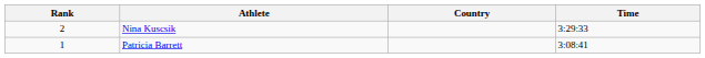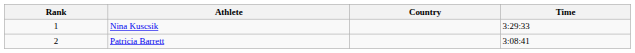Nina Kuscsik | Rank: 2 -> 1
Patricia Barrett | Rank: 1 -> 2
